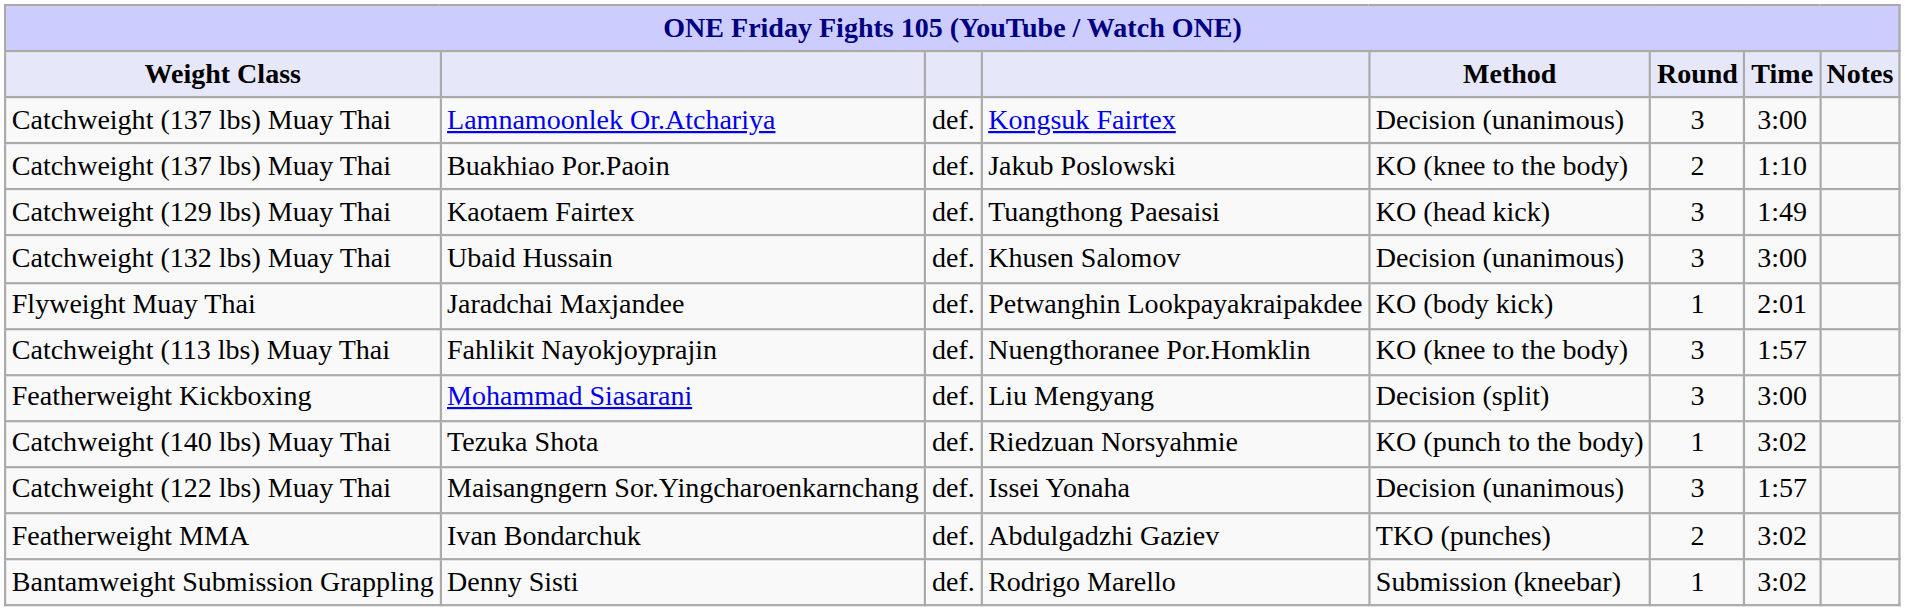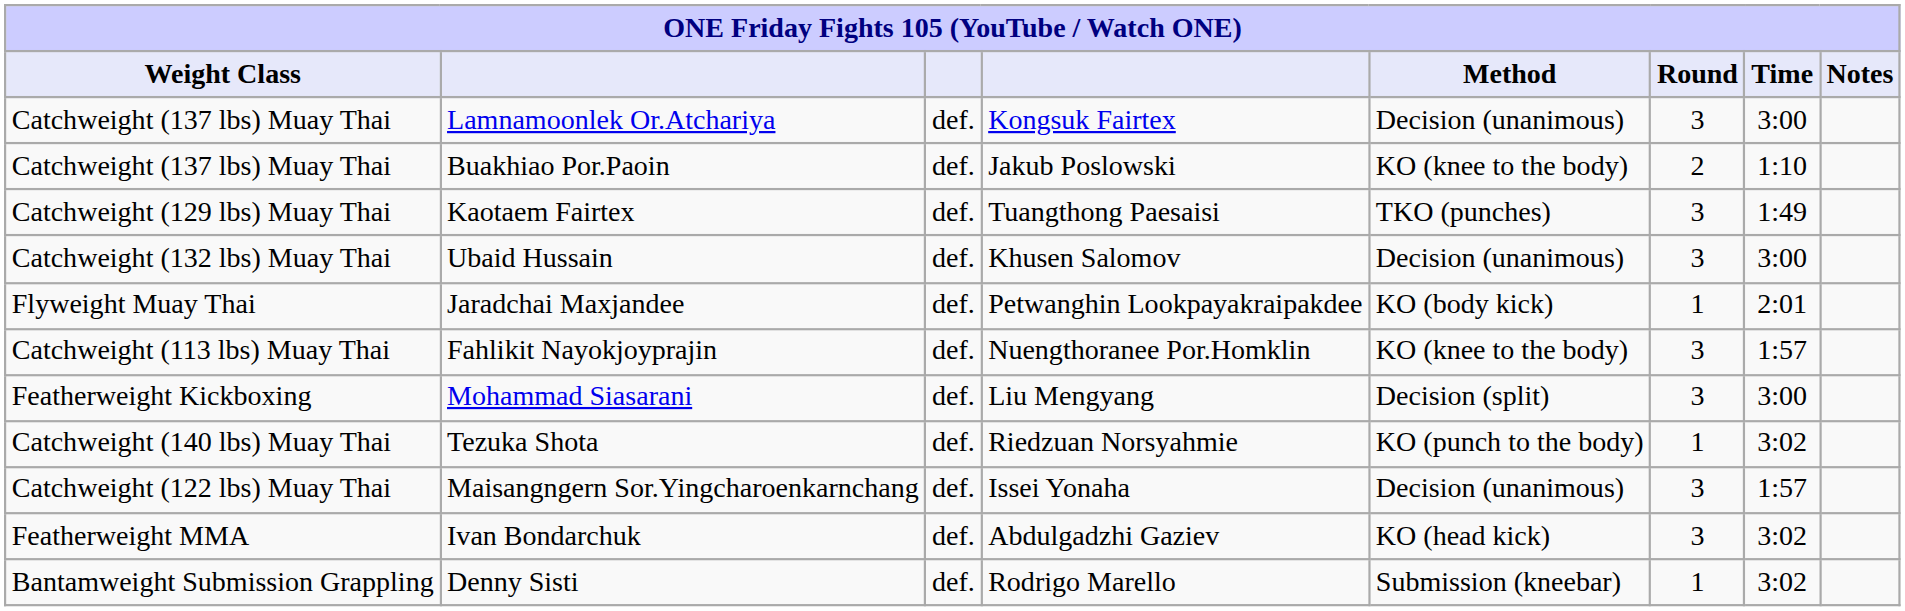Kaotaem Fairtex | Method: KO (head kick) -> TKO (punches)
Ivan Bondarchuk | Method: TKO (punches) -> KO (head kick)
Ivan Bondarchuk | Round: 2 -> 3
